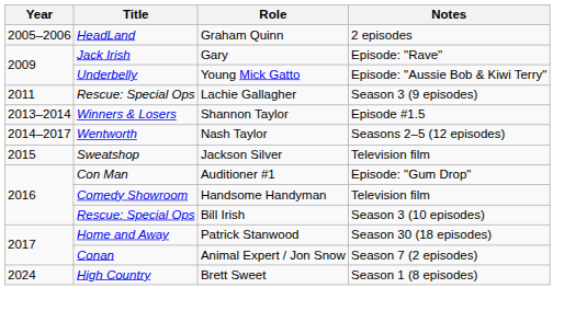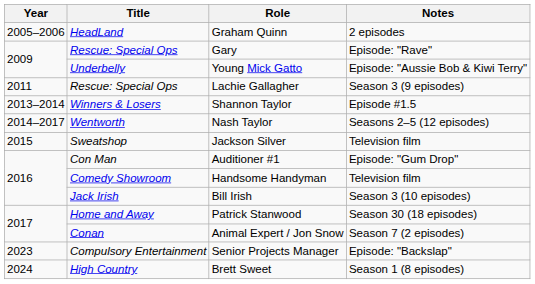Gary | Title: Jack Irish -> Rescue: Special Ops
Bill Irish | Title: Rescue: Special Ops -> Jack Irish
+ row: 2023 | Compulsory Entertainment | Senior Projects Manager | Episode: "Backslap"
